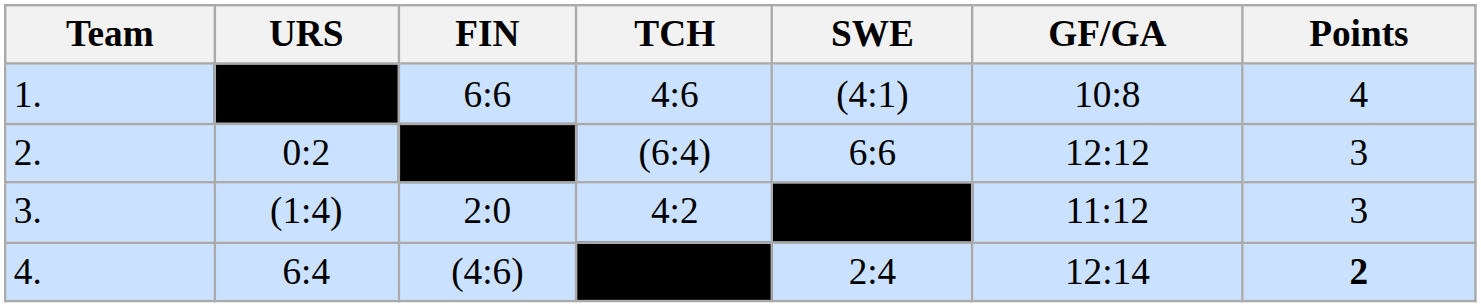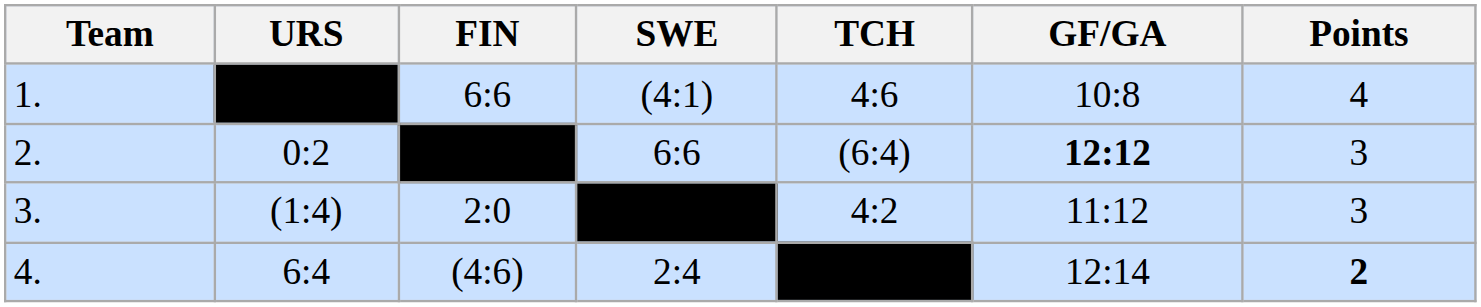columns swapped: SWE <-> TCH
2. | GF/GA: normal -> bold
